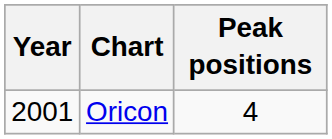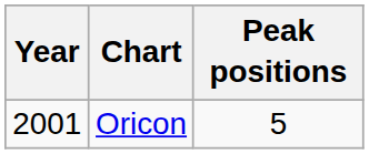Oricon | Peak positions: 4 -> 5
